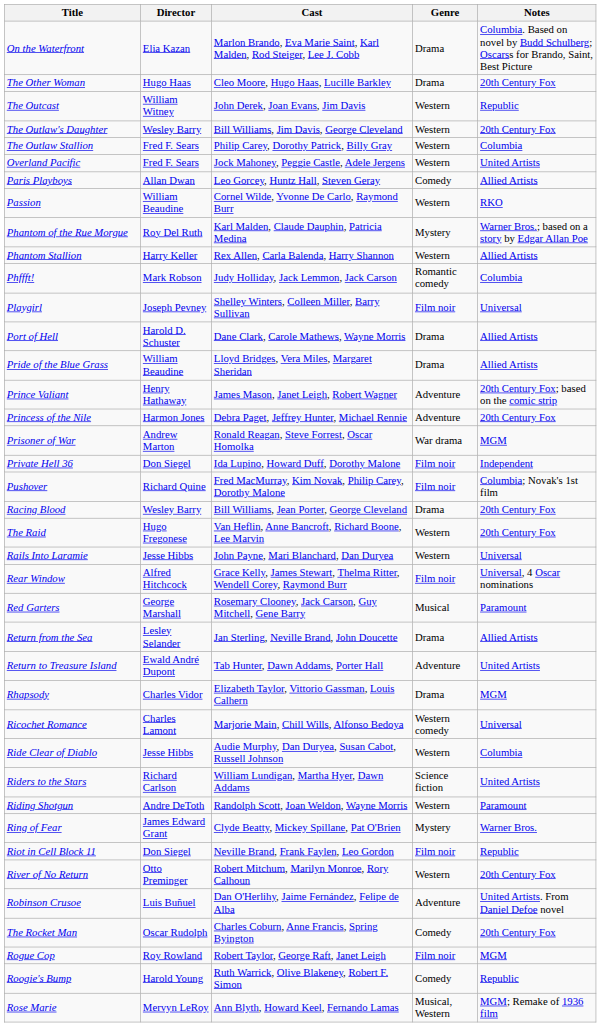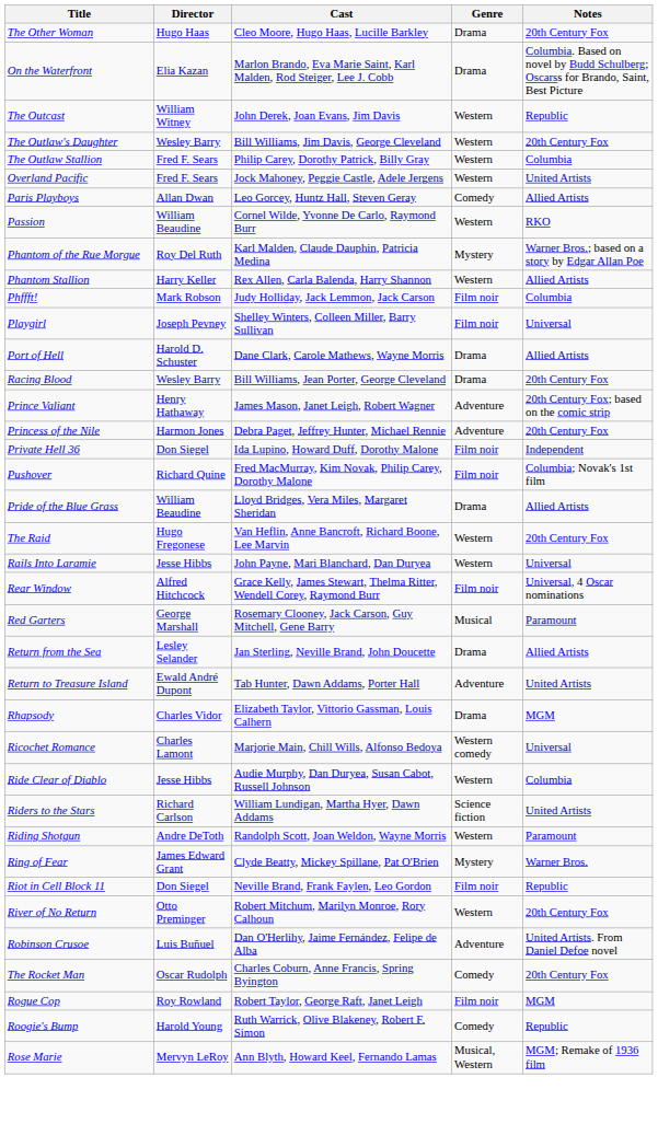rows swapped: On the Waterfront <-> The Other Woman
Phffft! | Genre: Romantic comedy -> Film noir
rows swapped: Pride of the Blue Grass <-> Racing Blood
- row: Prisoner of War | Andrew Marton | Ronald Reagan, Steve Forrest, Oscar Homolka | War drama | MGM
